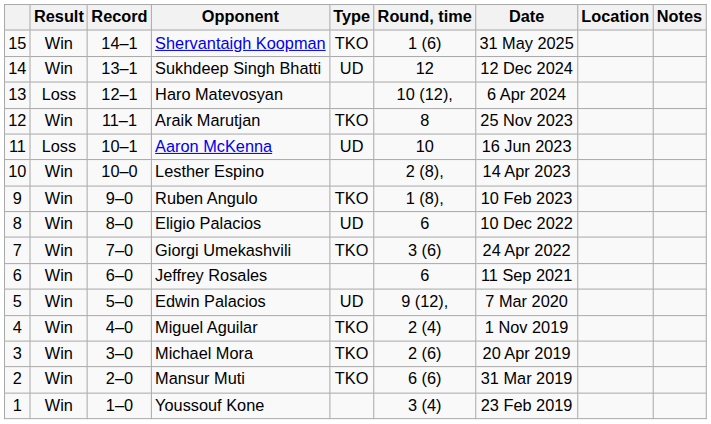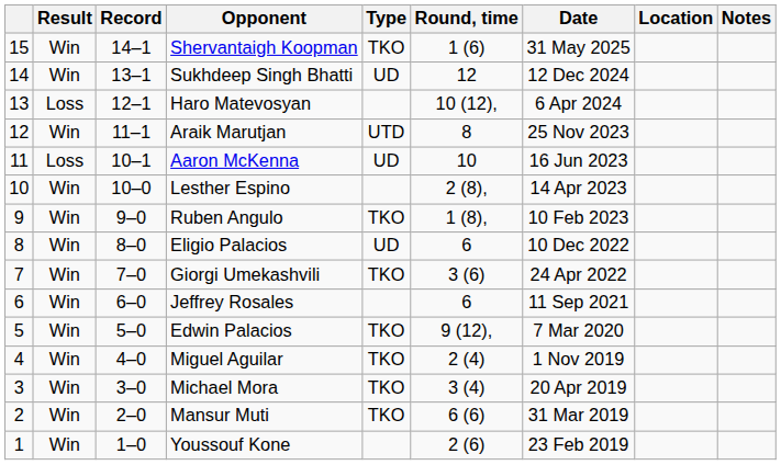Araik Marutjan | Type: TKO -> UTD
Edwin Palacios | Type: UD -> TKO
Michael Mora | Round, time: 2 (6) -> 3 (4)
Youssouf Kone | Round, time: 3 (4) -> 2 (6)
